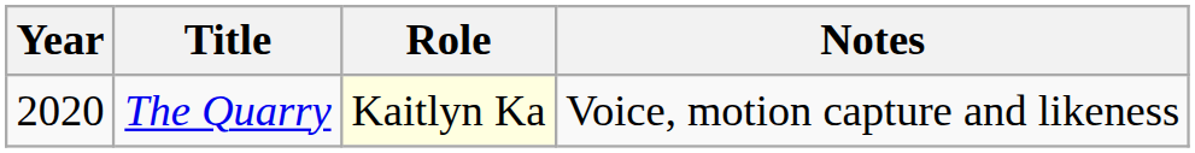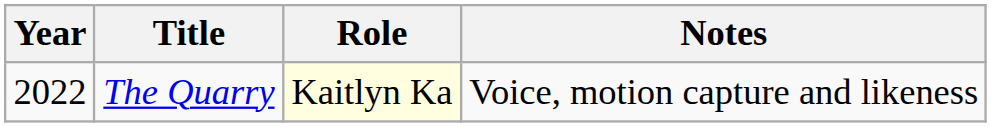The Quarry | Year: 2020 -> 2022
